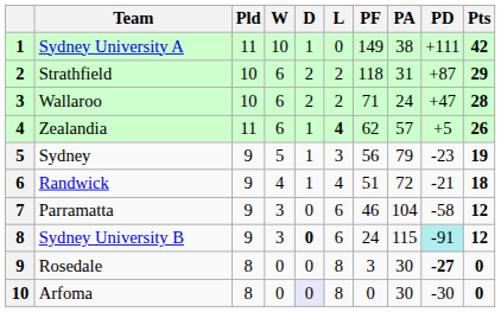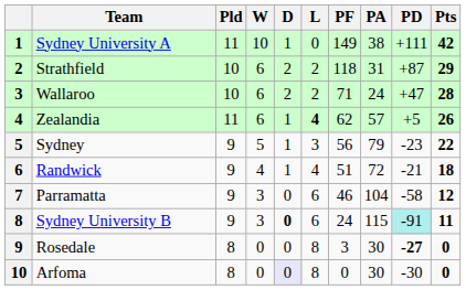Sydney | Pts: 19 -> 22
Sydney University B | Pts: 12 -> 11
